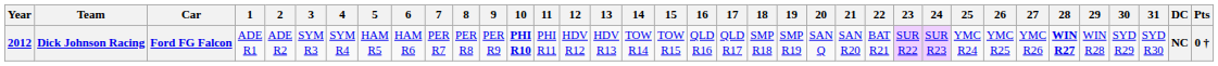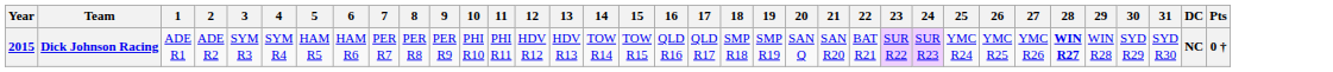- column: Car | Ford FG Falcon
Dick Johnson Racing | Year: 2012 -> 2015
Dick Johnson Racing | 10: bold -> normal
